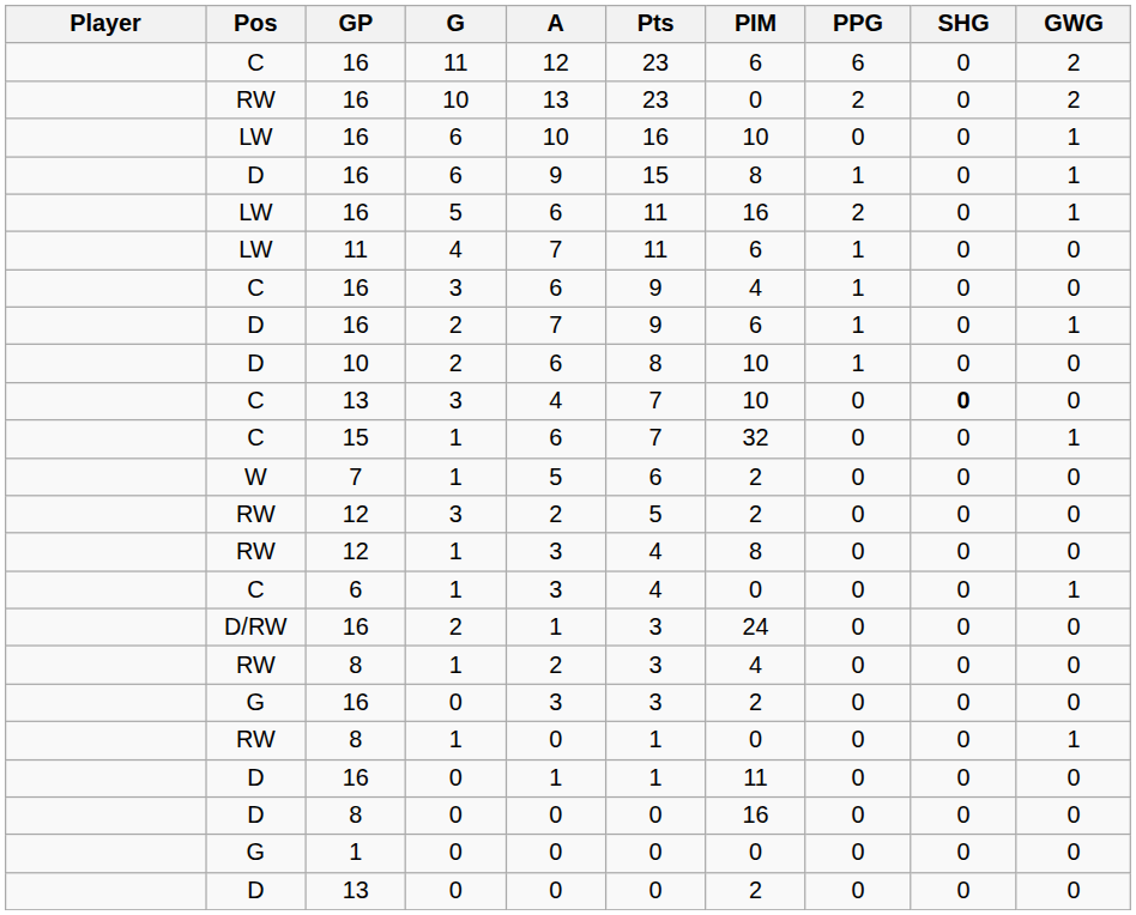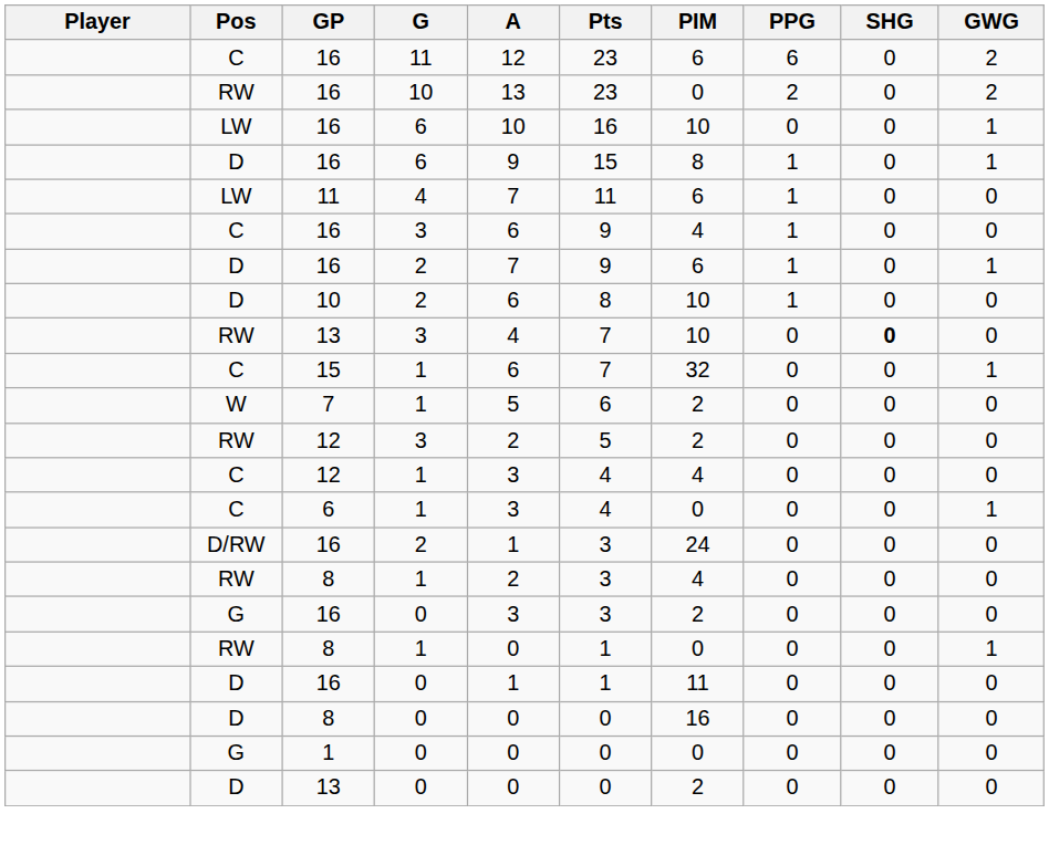- row: LW | 16 | 5 | 6 | 11 | 16 | 2 | 0 | 1
13 / 3 | Pos: C -> RW
12 / 1 | Pos: RW -> C
12 / 1 | PIM: 8 -> 4
